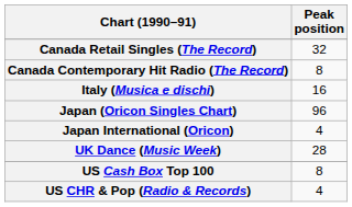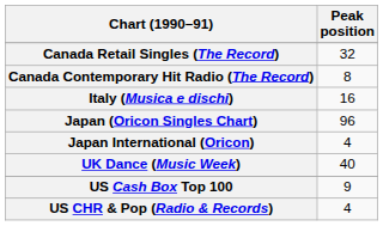UK Dance (Music Week) | Peak position: 28 -> 40
US Cash Box Top 100 | Peak position: 8 -> 9
